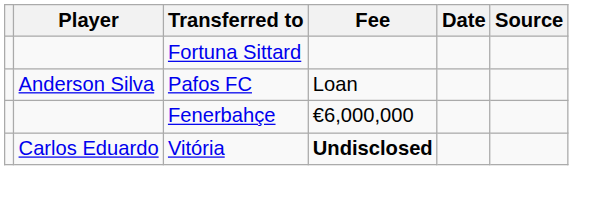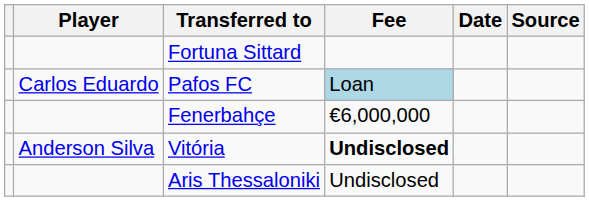Pafos FC | Player: Anderson Silva -> Carlos Eduardo
Pafos FC | Fee: no background -> lightblue background
Vitória | Player: Carlos Eduardo -> Anderson Silva
+ row: Aris Thessaloniki | Undisclosed
